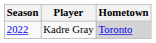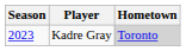Kadre Gray | Season: 2022 -> 2023
